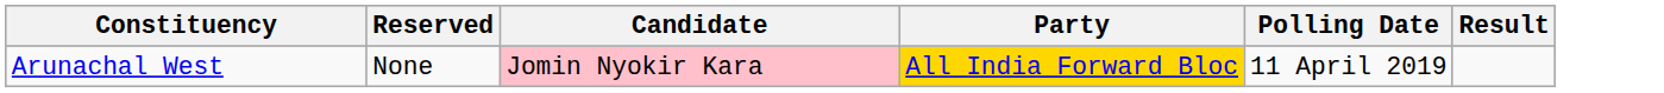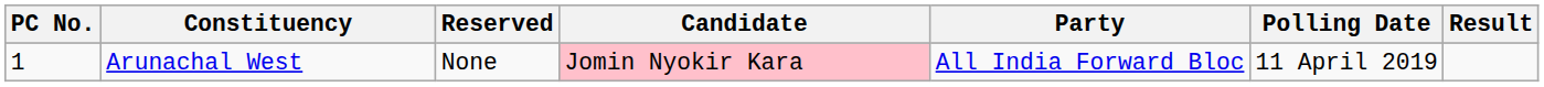+ column: PC No. | 1
Arunachal West | Party: gold background -> no background
